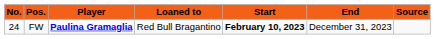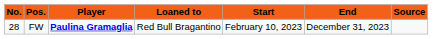FW | No.: 24 -> 28
FW | Start: bold -> normal
